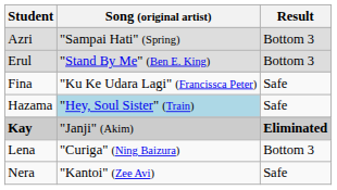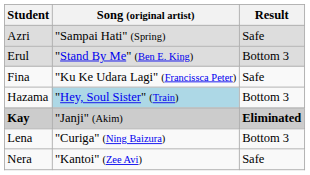Azri | Result: Bottom 3 -> Safe
Hazama | Result: Safe -> Bottom 3
